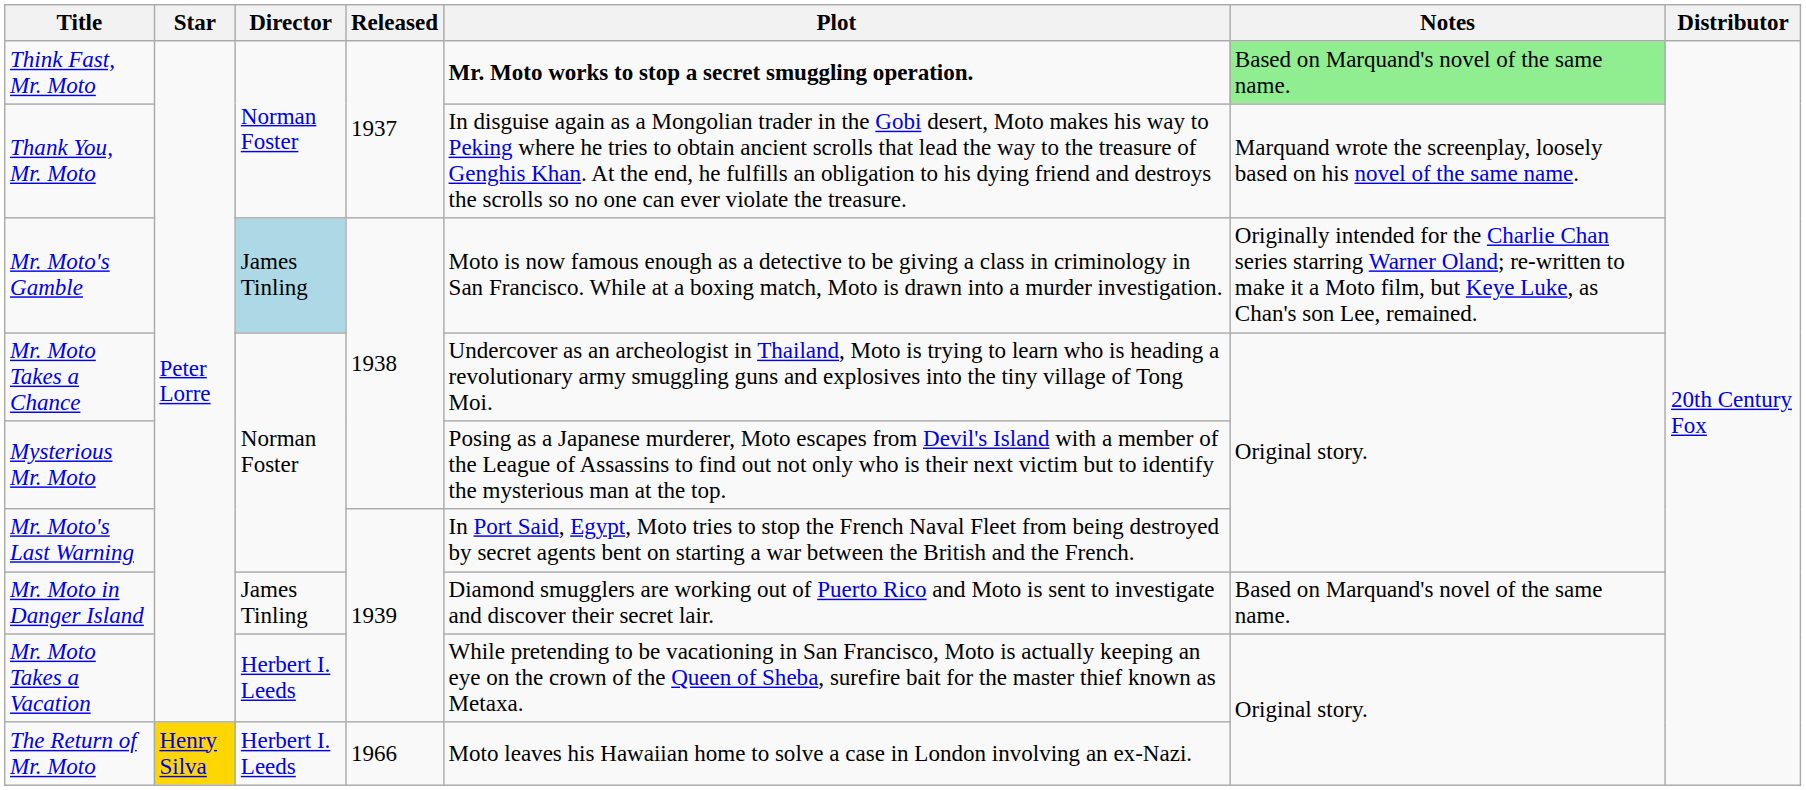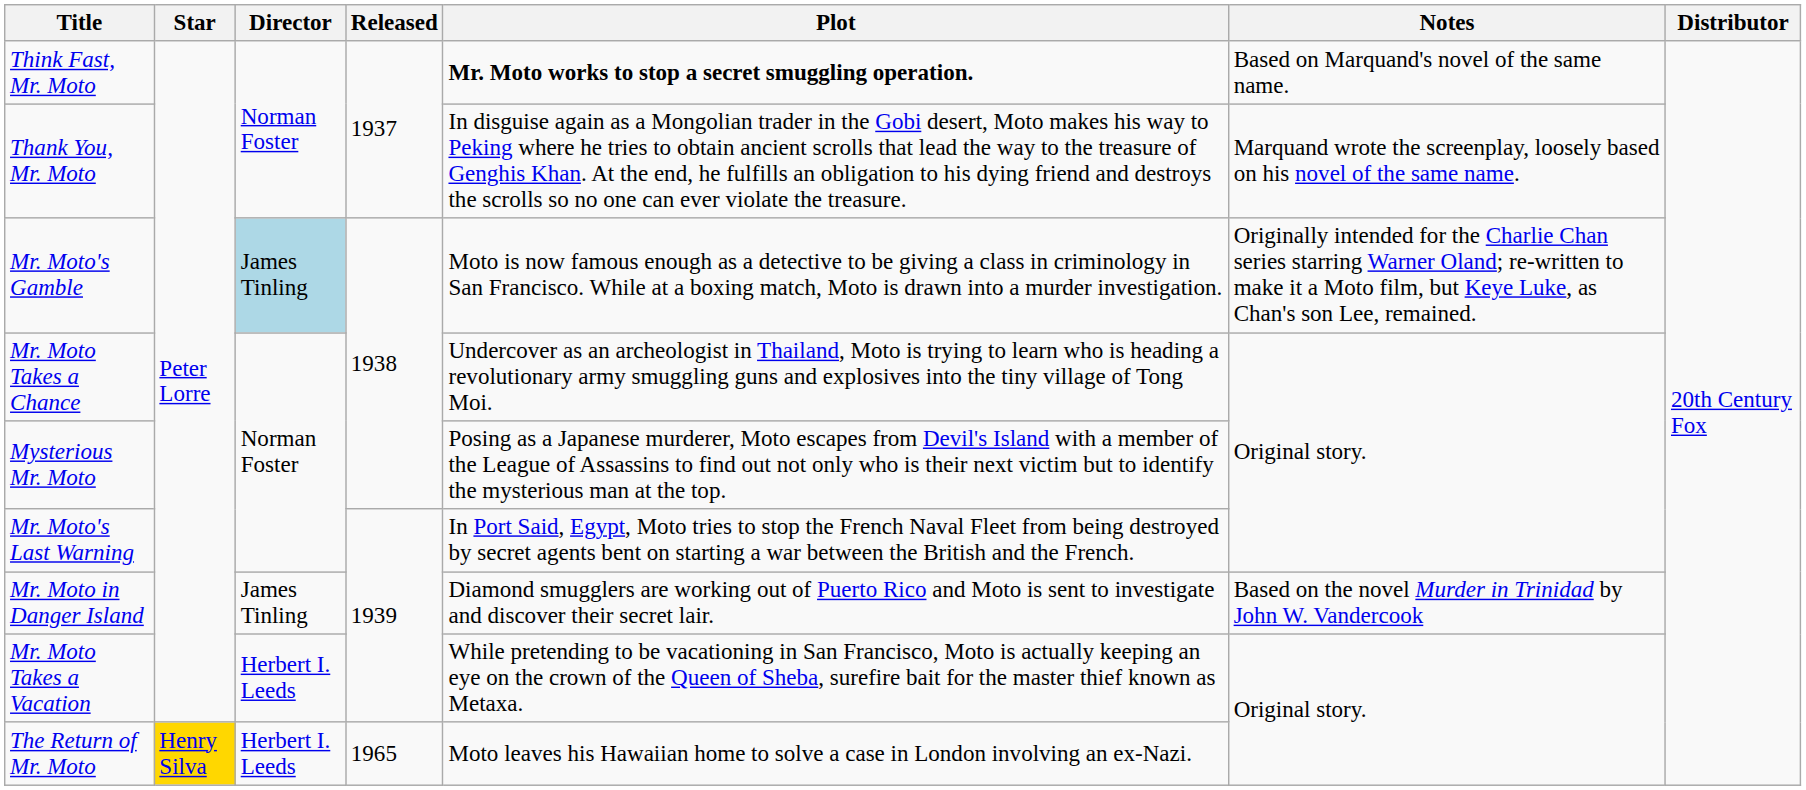Think Fast, Mr. Moto | Notes: lightgreen background -> no background
Mr. Moto in Danger Island | Notes: Based on Marquand's novel of the same name. -> Based on the novel Murder in Trinidad by John W. Vandercook
The Return of Mr. Moto | Released: 1966 -> 1965
